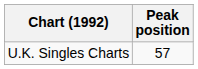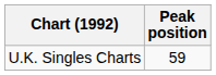U.K. Singles Charts | Peak position: 57 -> 59
